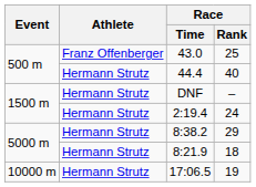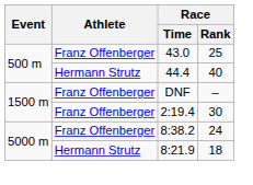DNF | Athlete: Hermann Strutz -> Franz Offenberger
2:19.4 | Athlete: Hermann Strutz -> Franz Offenberger
2:19.4 | Race / Rank: 24 -> 30
8:38.2 | Athlete: Hermann Strutz -> Franz Offenberger
8:38.2 | Race / Rank: 29 -> 24
- row: 10000 m | Hermann Strutz | 17:06.5 | 19
